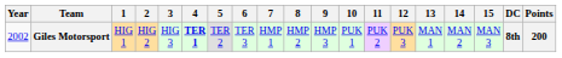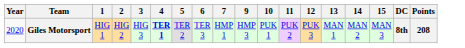- column: 8 | HMP 2
Giles Motorsport | Year: 2002 -> 2020
Giles Motorsport | Points: 200 -> 208
